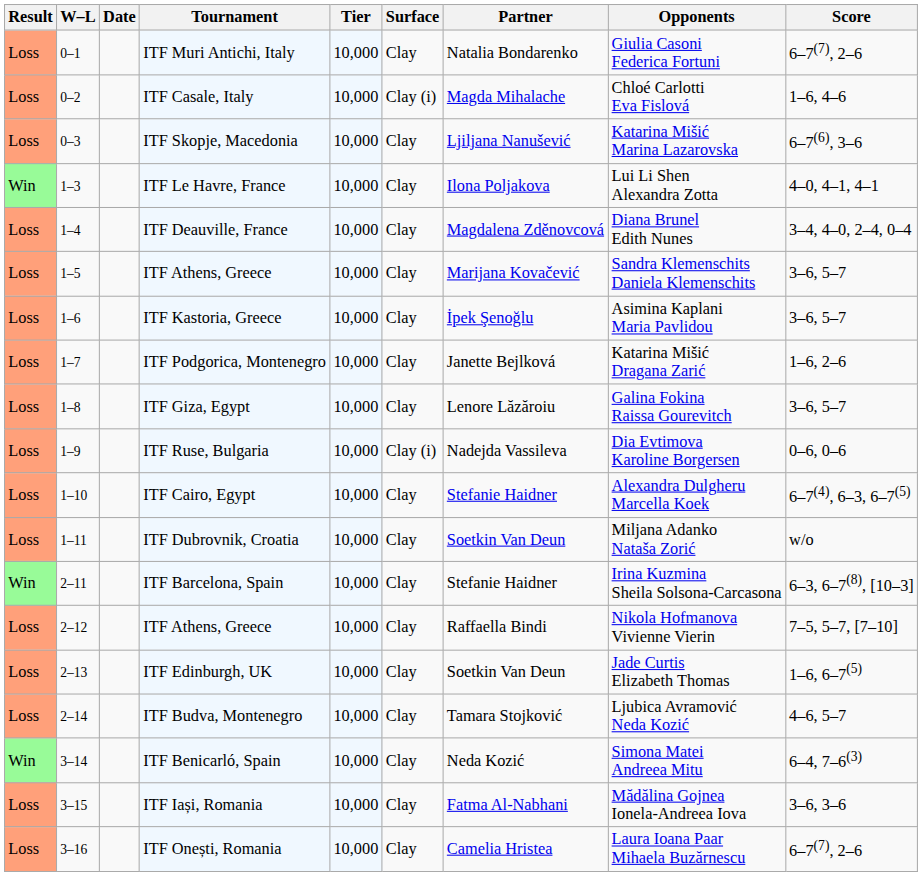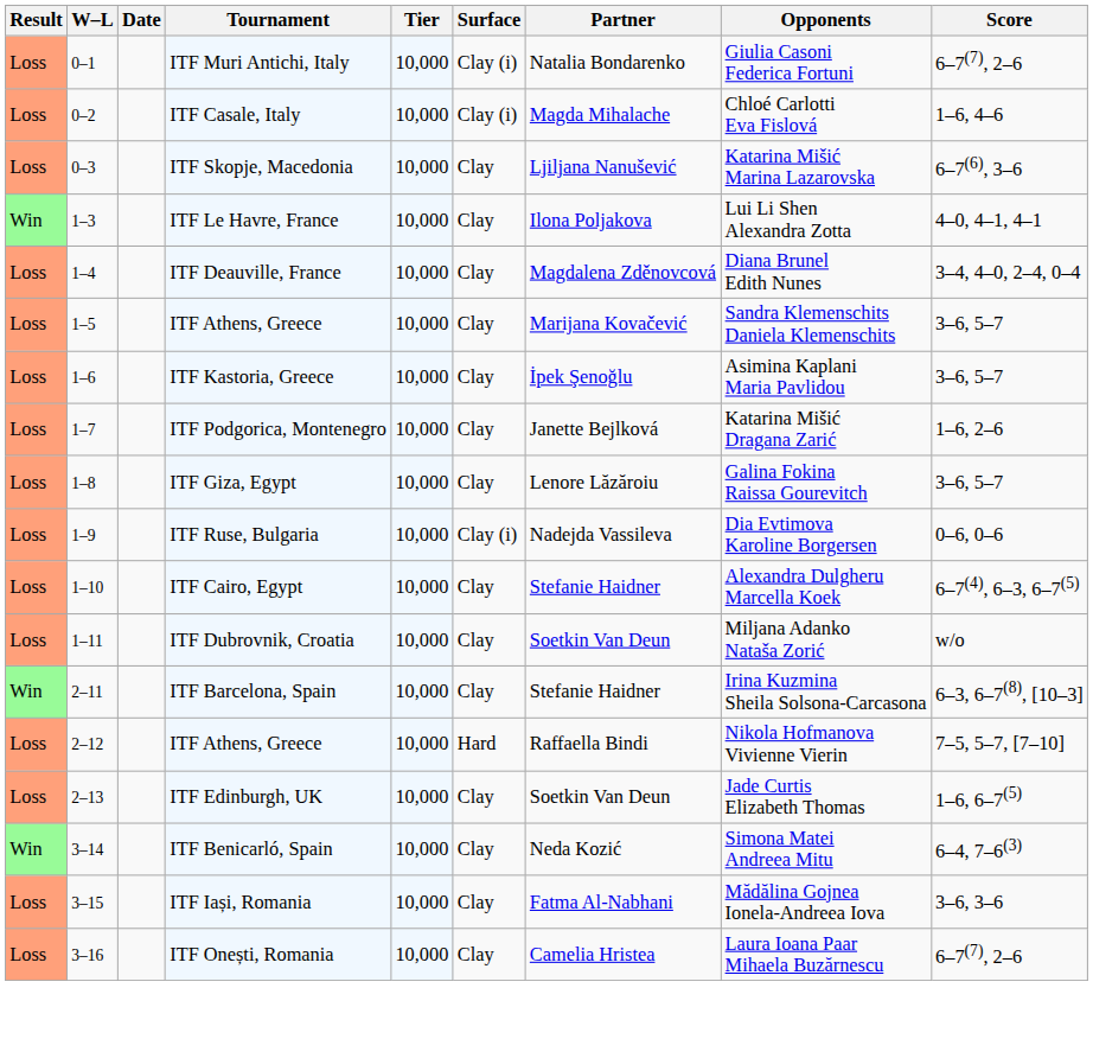ITF Muri Antichi, Italy | Surface: Clay -> Clay (i)
2–12 / ITF Athens, Greece | Surface: Clay -> Hard
- row: Loss | 2–14 | ITF Budva, Montenegro | 10,000 | Clay | Tamara Stojković | Ljubica Avramović Neda Kozić | 4–6, 5–7
